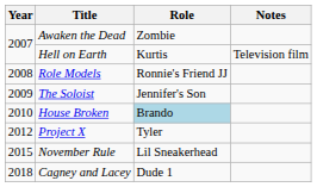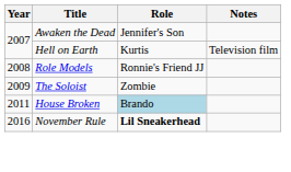Awaken the Dead | Role: Zombie -> Jennifer's Son
The Soloist | Role: Jennifer's Son -> Zombie
House Broken | Year: 2010 -> 2011
- row: 2012 | Project X | Tyler
November Rule | Year: 2015 -> 2016
November Rule | Role: normal -> bold
- row: 2018 | Cagney and Lacey | Dude 1
